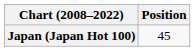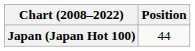Japan (Japan Hot 100) | Position: 45 -> 44
